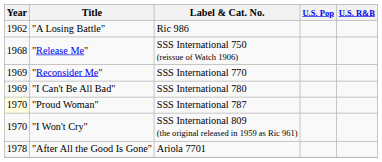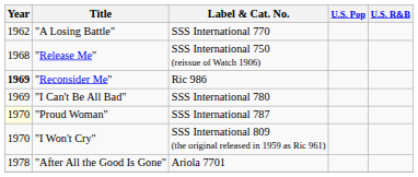"A Losing Battle" | Label & Cat. No.: Ric 986 -> SSS International 770
"Reconsider Me" | Year: normal -> bold
"Reconsider Me" | Label & Cat. No.: SSS International 770 -> Ric 986
